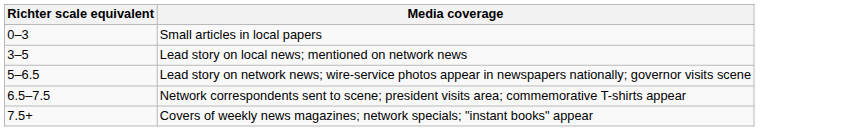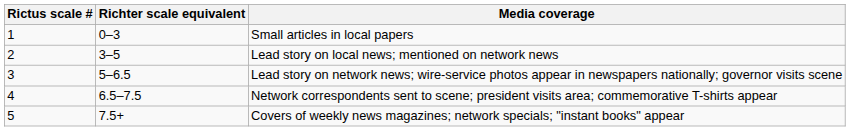+ column: Rictus scale # | 1 | 2 | 3 | 4 | 5
